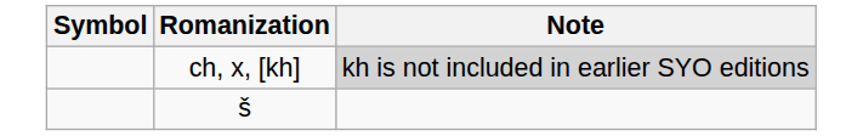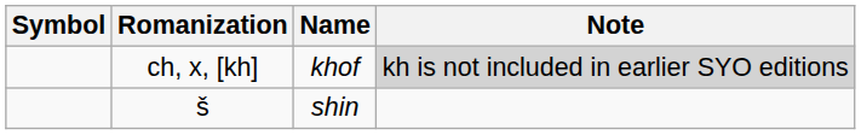+ column: Name | khof | shin
